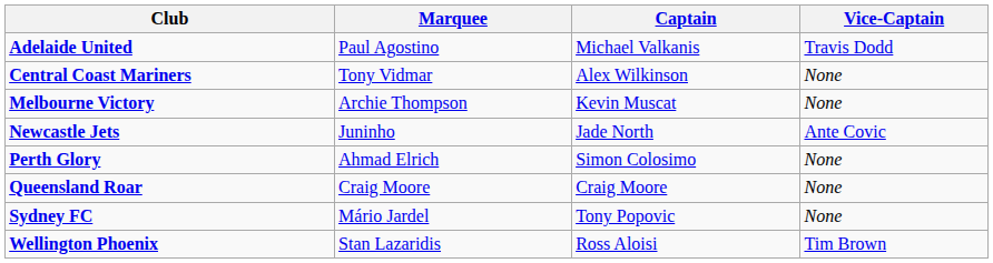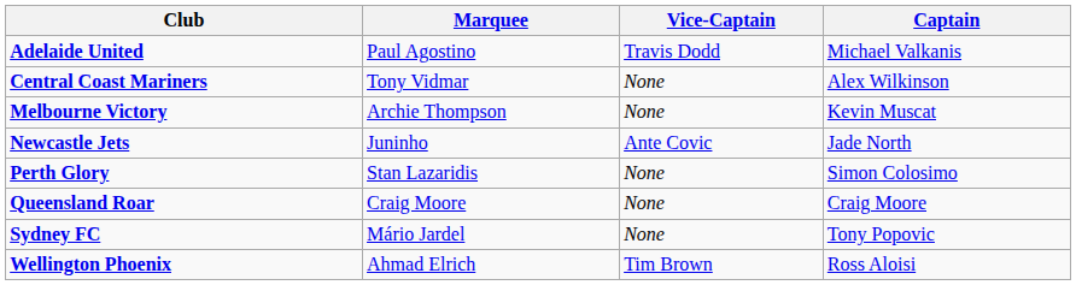columns swapped: Captain <-> Vice-Captain
Perth Glory | Marquee: Ahmad Elrich -> Stan Lazaridis
Wellington Phoenix | Marquee: Stan Lazaridis -> Ahmad Elrich
